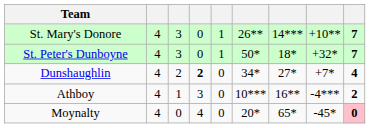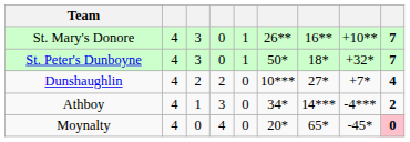St. Mary's Donore | column 7: 14*** -> 16**
Dunshaughlin | column 4: bold -> normal
Dunshaughlin | column 6: 34* -> 10***
Athboy | column 6: 10*** -> 34*
Athboy | column 7: 16** -> 14***
